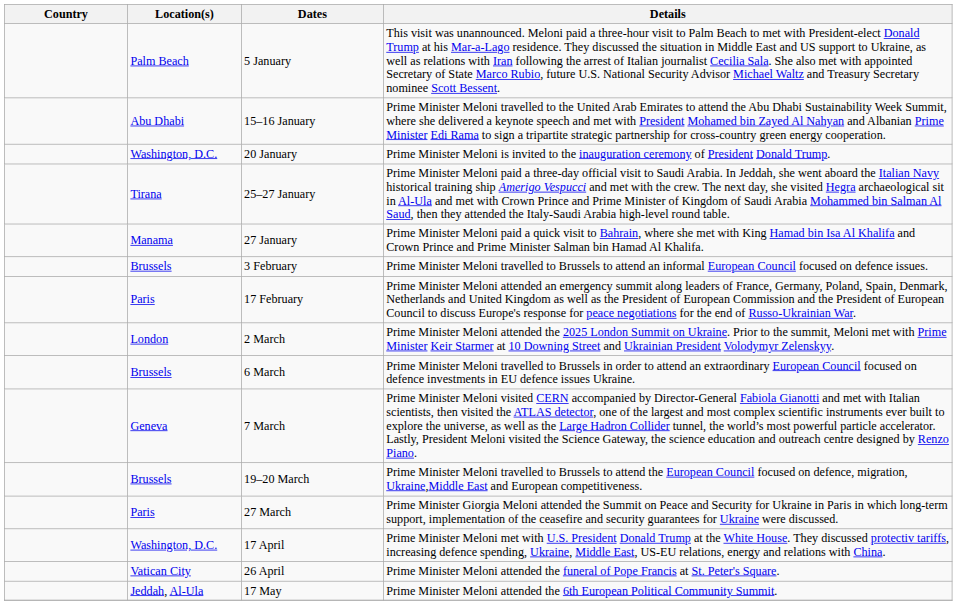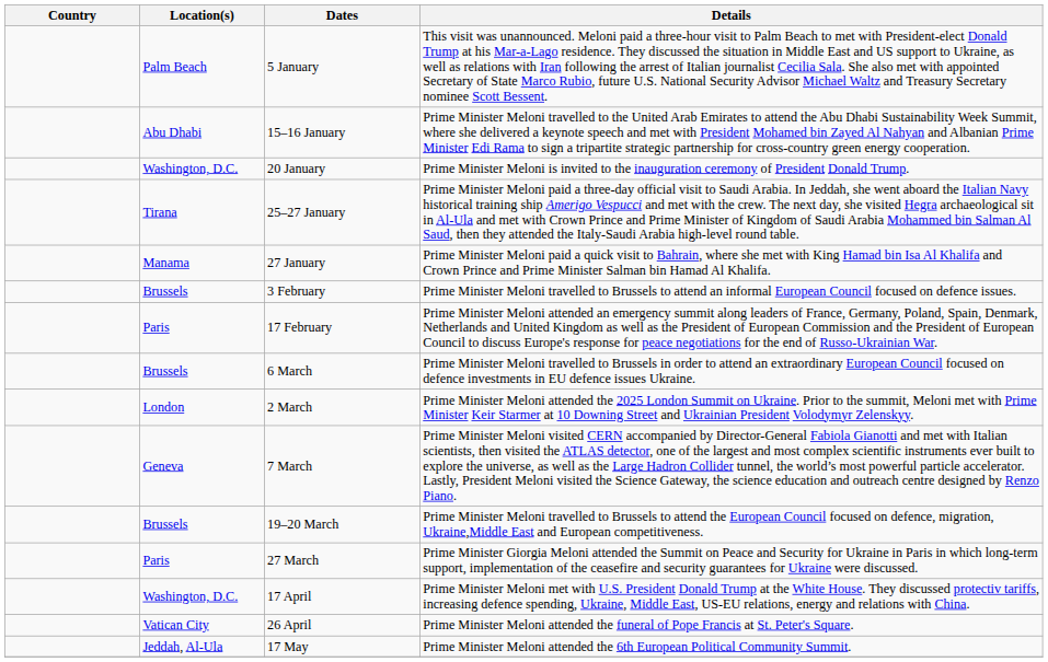rows swapped: 2 March <-> 6 March
